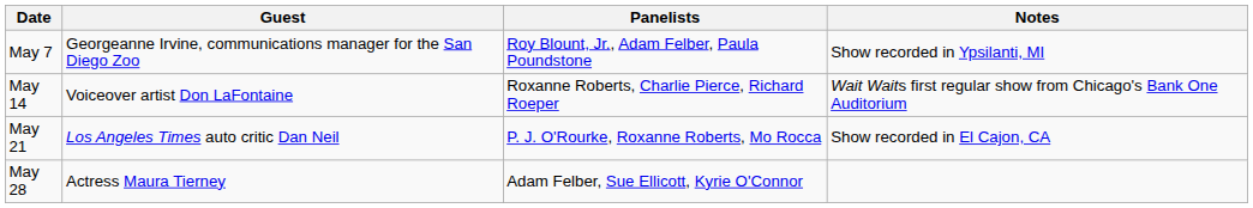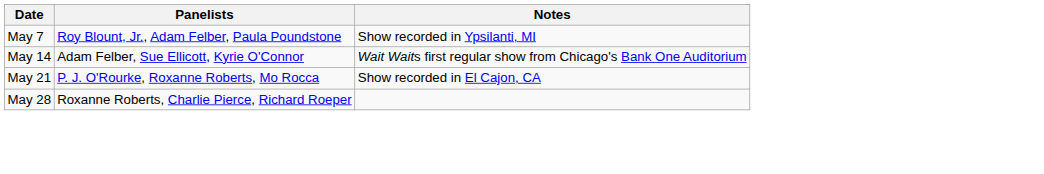- column: Guest | Georgeanne Irvine, communications manager for the San Diego Zoo | Voiceover artist Don LaFontaine | Los Angeles Times auto critic Dan Neil | Actress Maura Tierney
May 14 | Panelists: Roxanne Roberts, Charlie Pierce, Richard Roeper -> Adam Felber, Sue Ellicott, Kyrie O'Connor
May 28 | Panelists: Adam Felber, Sue Ellicott, Kyrie O'Connor -> Roxanne Roberts, Charlie Pierce, Richard Roeper
